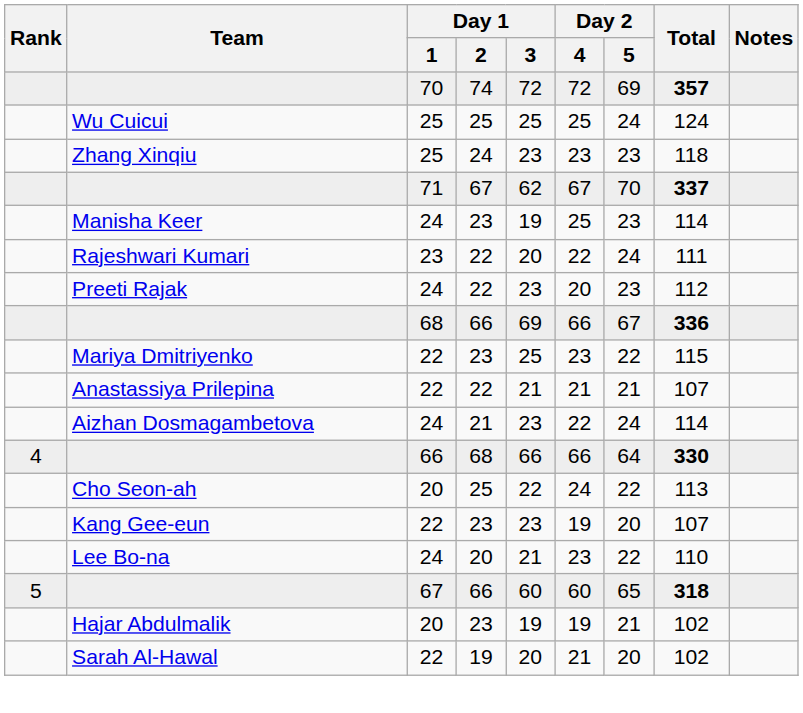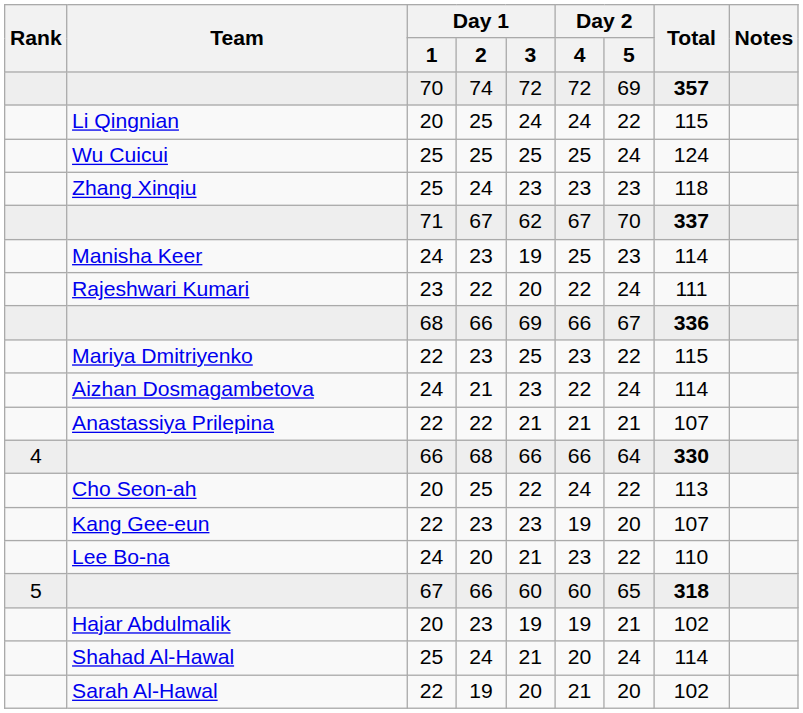+ row: Li Qingnian | 20 | 25 | 24 | 24 | 22 | 115
- row: Preeti Rajak | 24 | 22 | 23 | 20 | 23 | 112
rows swapped: Aizhan Dosmagambetova <-> Anastassiya Prilepina
+ row: Shahad Al-Hawal | 25 | 24 | 21 | 20 | 24 | 114
